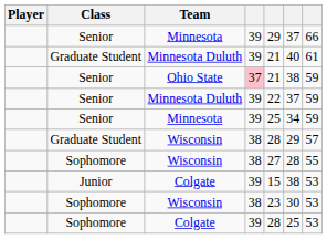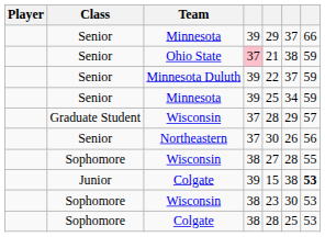- row: Graduate Student | Minnesota Duluth | 39 | 21 | 40 | 61
Graduate Student / Wisconsin | column 4: 38 -> 37
+ row: Senior | Northeastern | 37 | 30 | 26 | 56
Junior / Colgate | column 7: normal -> bold
Sophomore / Colgate | column 4: 39 -> 38
